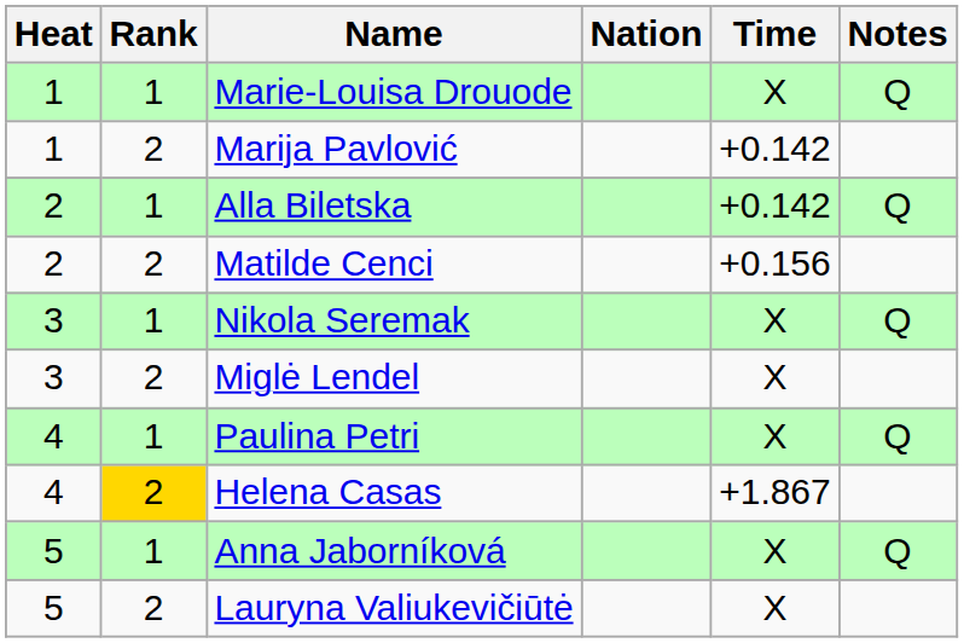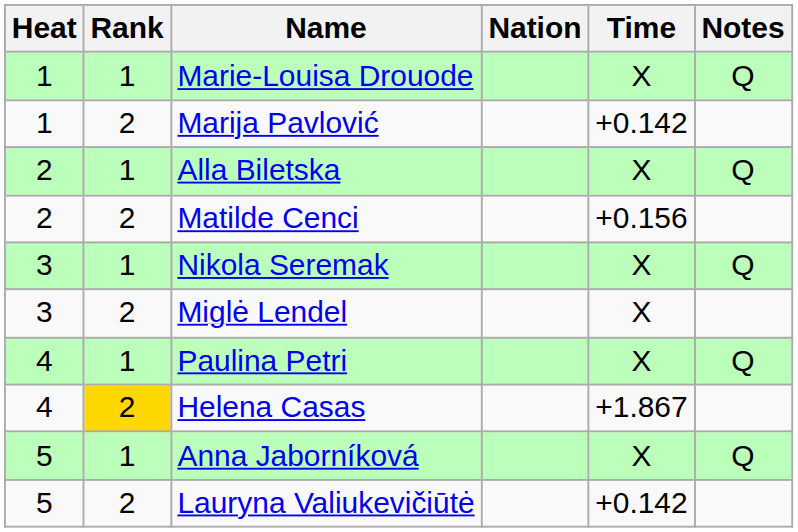Alla Biletska | Time: +0.142 -> X
Lauryna Valiukevičiūtė | Time: X -> +0.142
